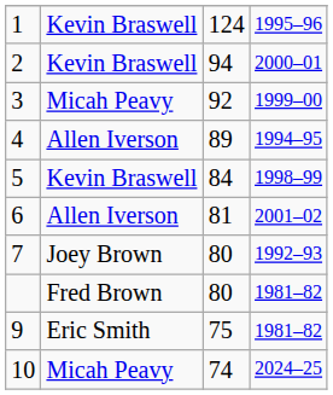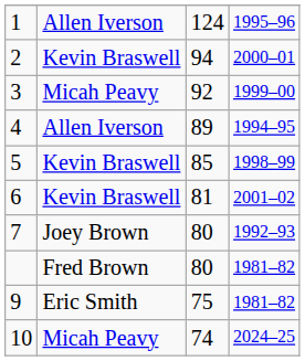1 | column 2: Kevin Braswell -> Allen Iverson
5 | column 3: 84 -> 85
6 | column 2: Allen Iverson -> Kevin Braswell
